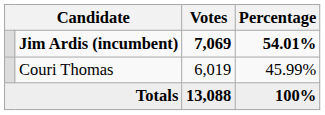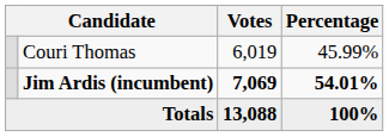rows swapped: Jim Ardis (incumbent) <-> Couri Thomas
